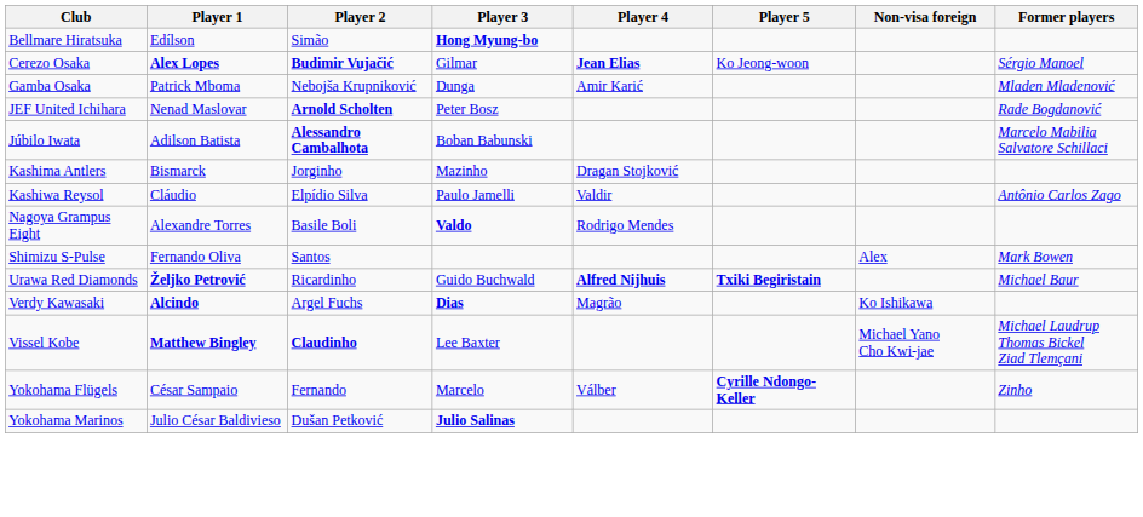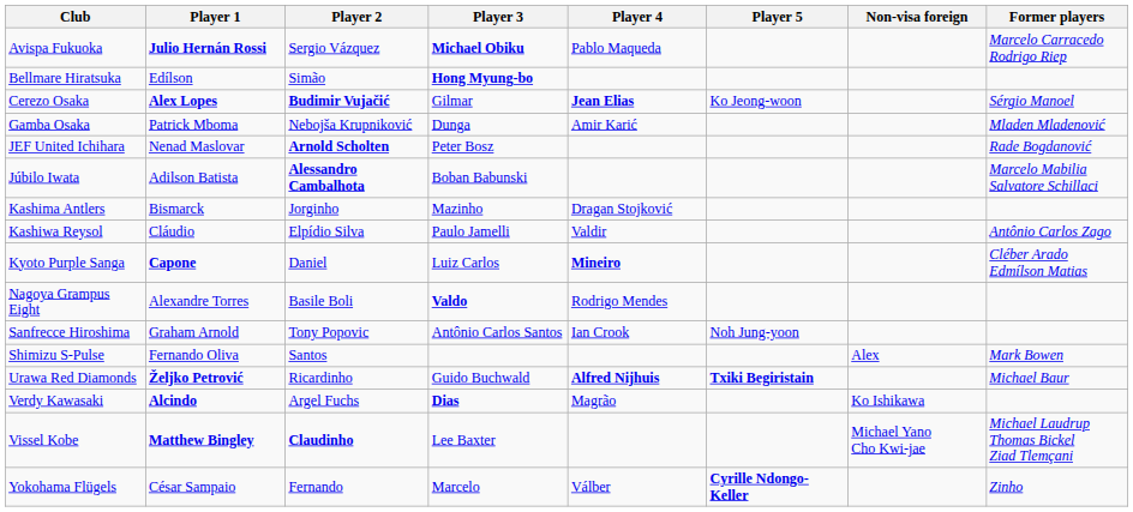+ row: Avispa Fukuoka | Julio Hernán Rossi | Sergio Vázquez | Michael Obiku | Pablo Maqueda | Marcelo Carracedo Rodrigo Riep
+ row: Kyoto Purple Sanga | Capone | Daniel | Luiz Carlos | Mineiro | Cléber Arado Edmílson Matias
+ row: Sanfrecce Hiroshima | Graham Arnold | Tony Popovic | Antônio Carlos Santos | Ian Crook | Noh Jung-yoon
- row: Yokohama Marinos | Julio César Baldivieso | Dušan Petković | Julio Salinas
